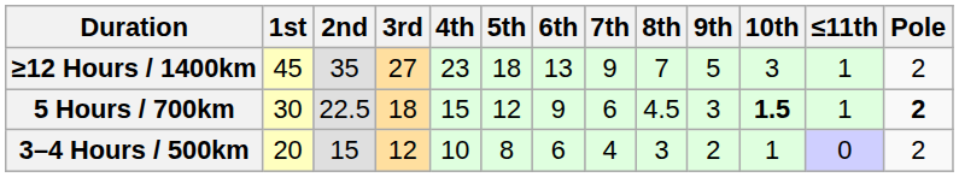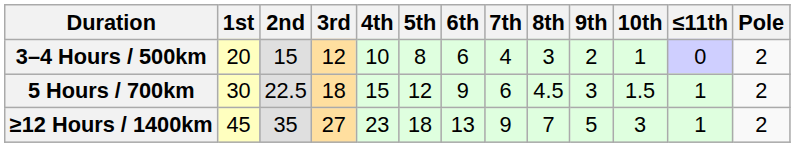rows swapped: 3–4 Hours / 500km <-> ≥12 Hours / 1400km
5 Hours / 700km | 10th: bold -> normal
5 Hours / 700km | Pole: bold -> normal
